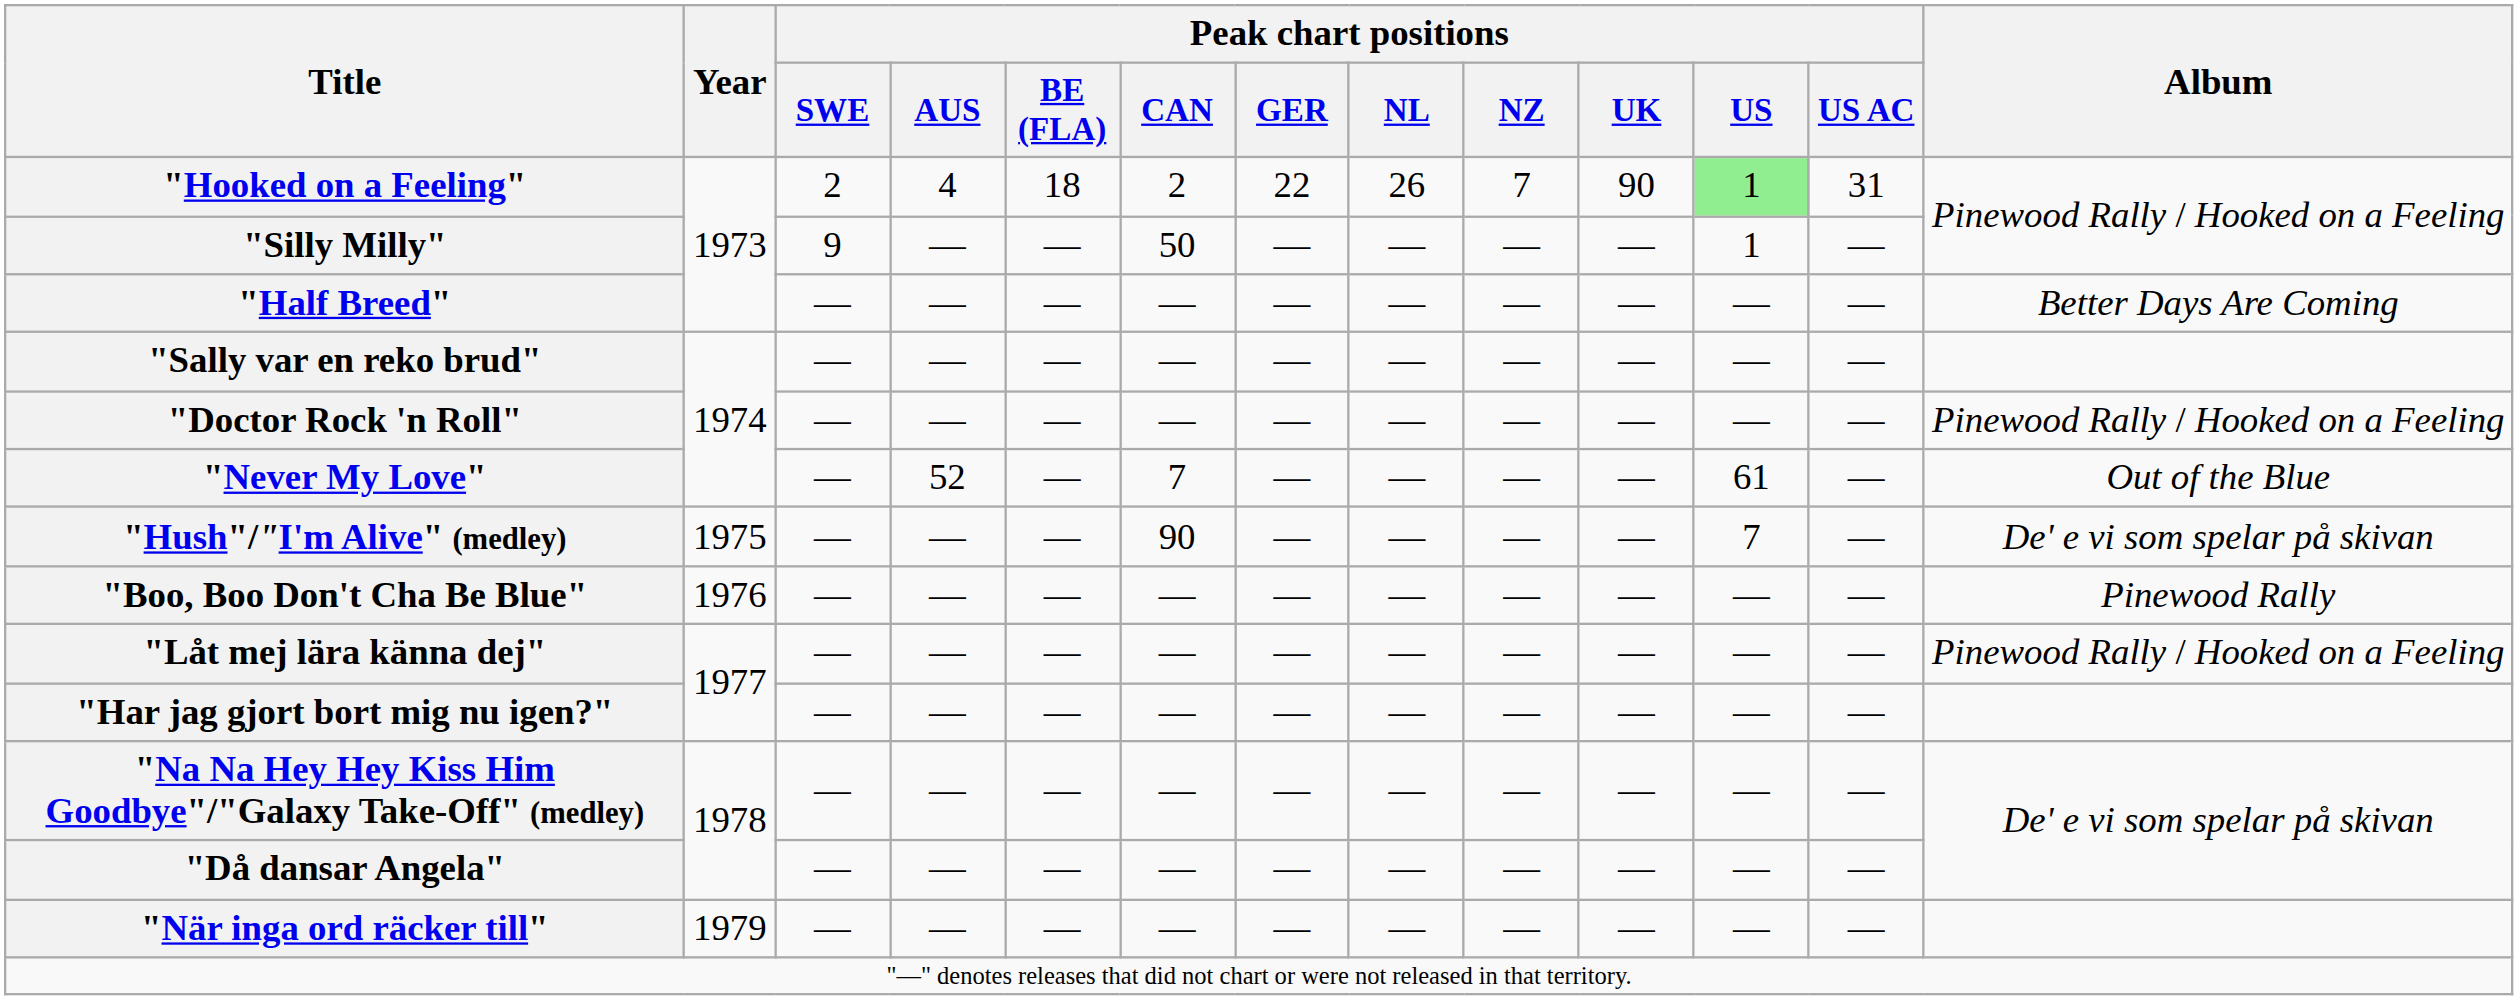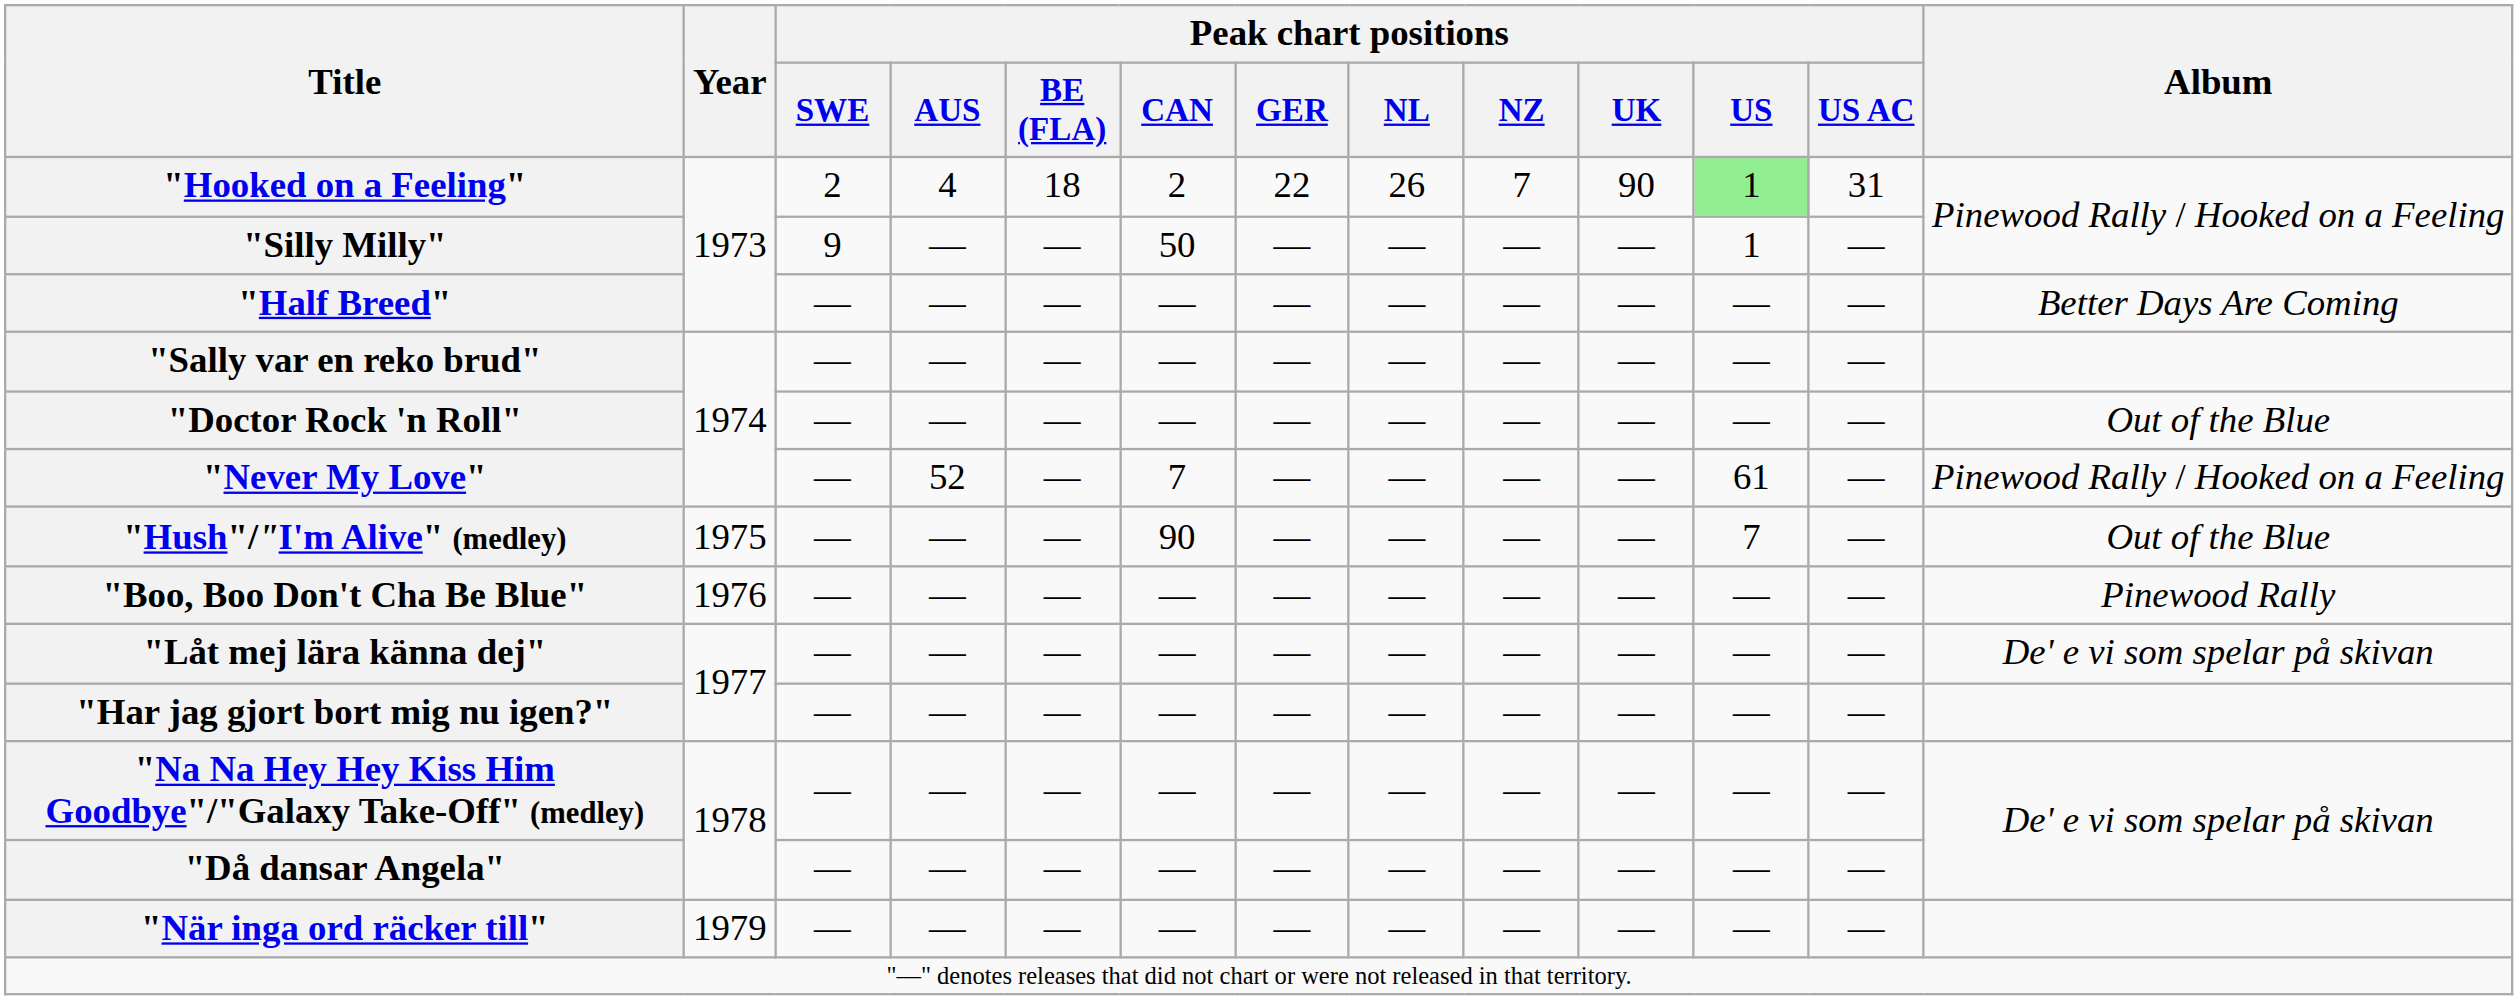"Doctor Rock 'n Roll" | Album: Pinewood Rally / Hooked on a Feeling -> Out of the Blue
"Never My Love" | Album: Out of the Blue -> Pinewood Rally / Hooked on a Feeling
"Hush"/"I'm Alive" (medley) | Album: De' e vi som spelar på skivan -> Out of the Blue
"Låt mej lära känna dej" | Album: Pinewood Rally / Hooked on a Feeling -> De' e vi som spelar på skivan
